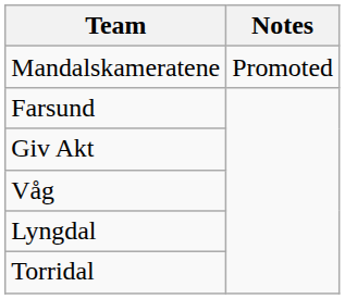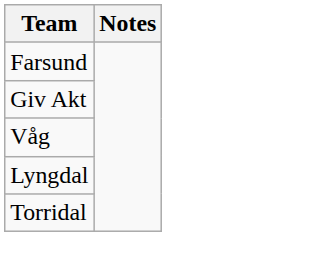- row: Mandalskameratene | Promoted
